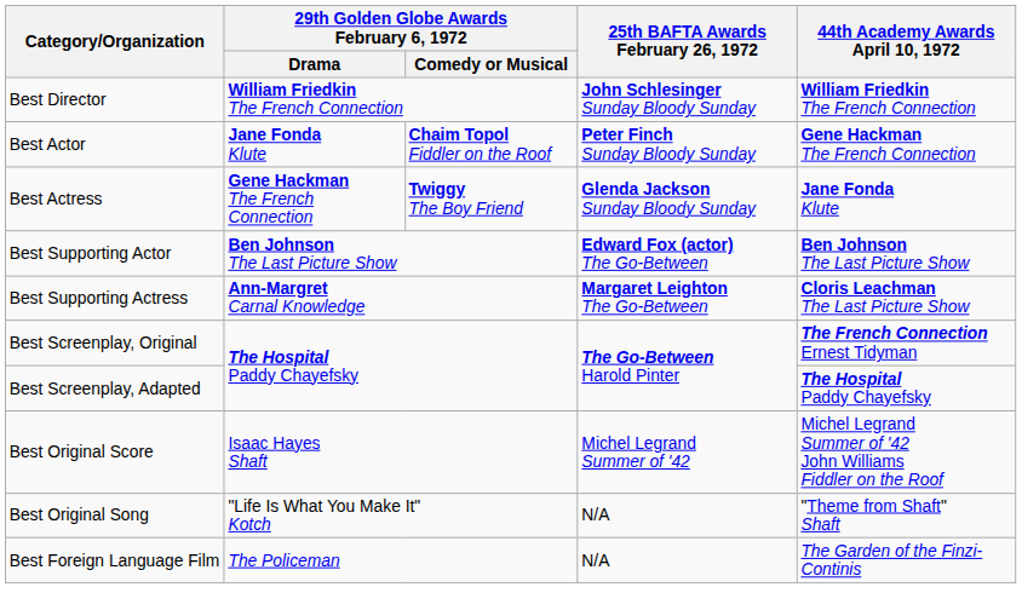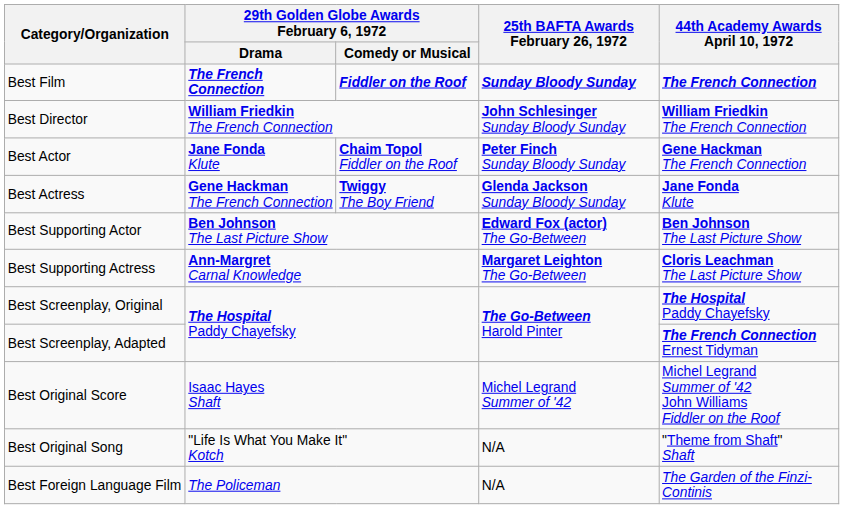+ row: Best Film | The French Connection | Fiddler on the Roof | Sunday Bloody Sunday | The French Connection
Best Screenplay, Original | 44th Academy Awards April 10, 1972: The French Connection Ernest Tidyman -> The Hospital Paddy Chayefsky
Best Screenplay, Adapted | 44th Academy Awards April 10, 1972: The Hospital Paddy Chayefsky -> The French Connection Ernest Tidyman
